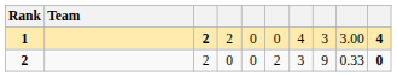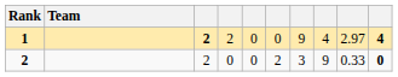1 | column 7: 4 -> 9
1 | column 8: 3 -> 4
1 | column 9: 3.00 -> 2.97
